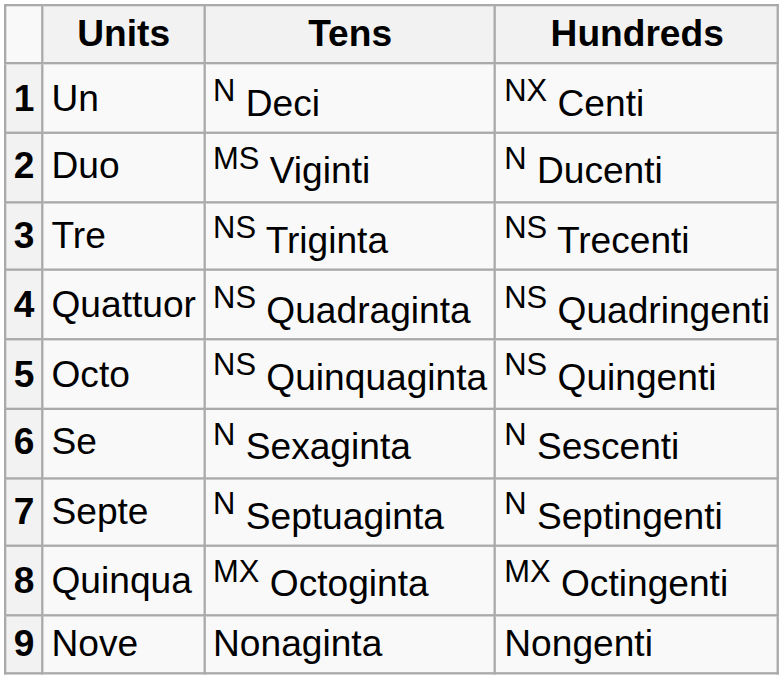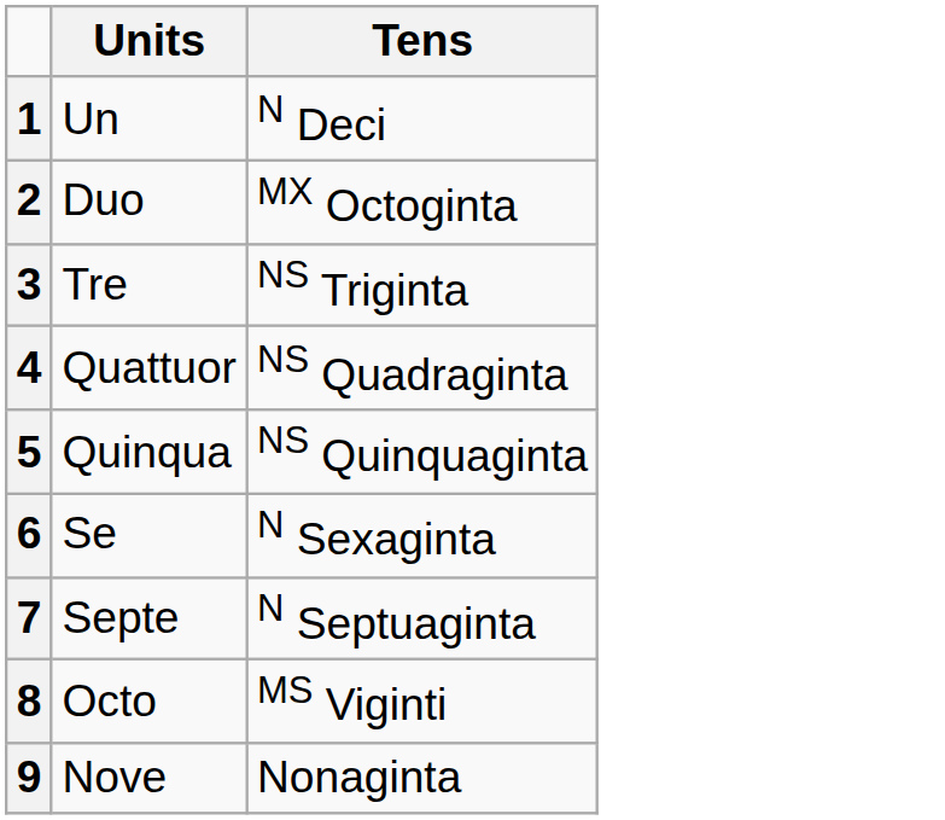- column: Hundreds | NX Centi | N Ducenti | NS Trecenti | NS Quadringenti | NS Quingenti | N Sescenti | N Septingenti | MX Octingenti | Nongenti
2 | Tens: MS Viginti -> MX Octoginta
5 | Units: Octo -> Quinqua
8 | Units: Quinqua -> Octo
8 | Tens: MX Octoginta -> MS Viginti
